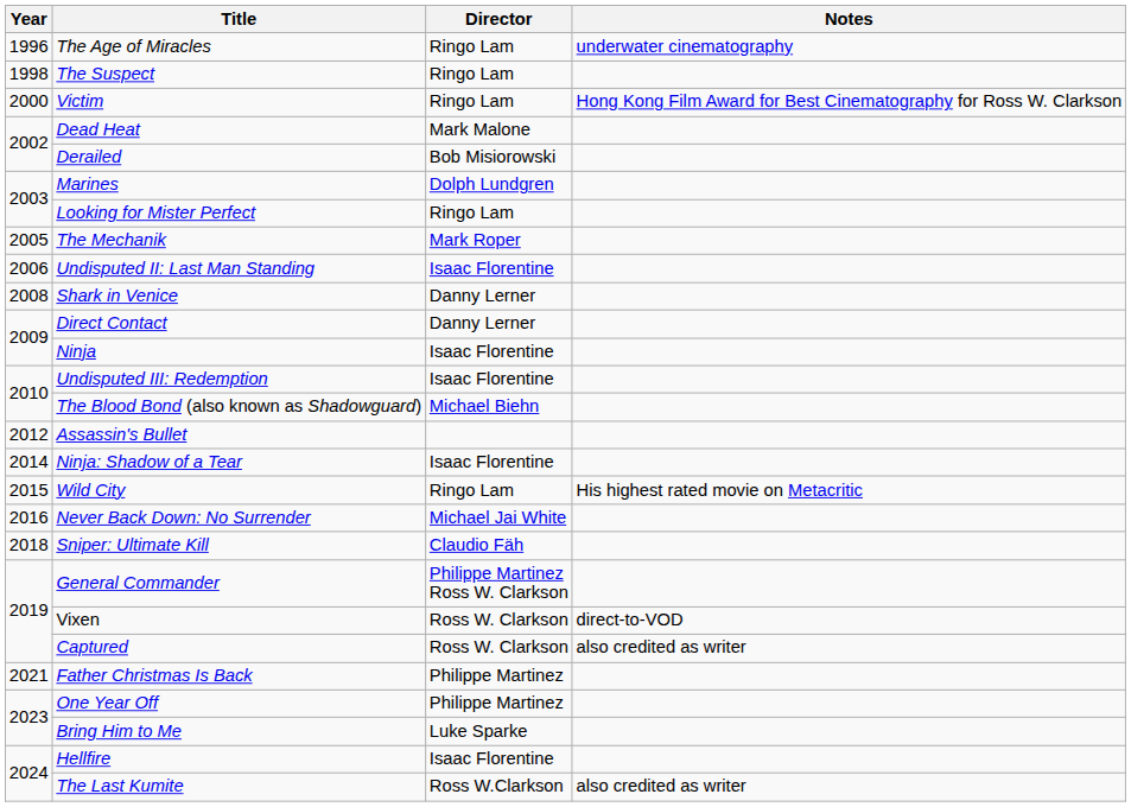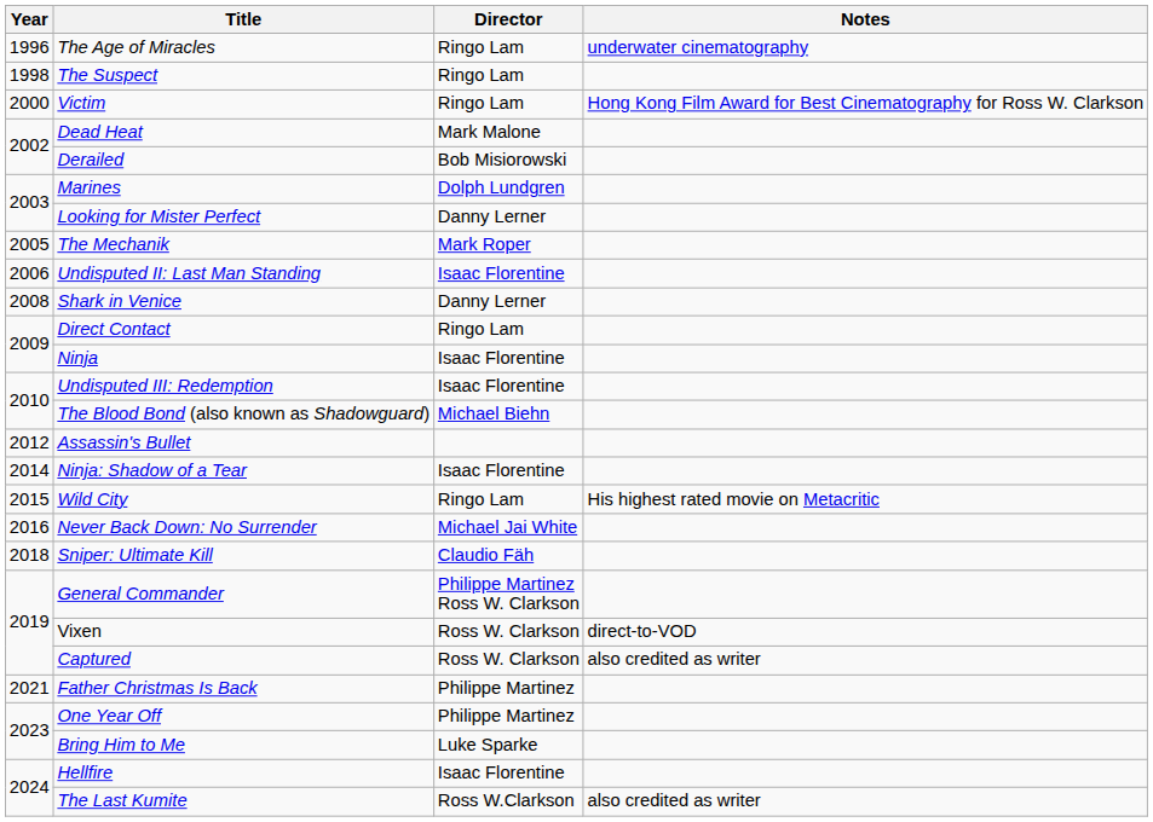Looking for Mister Perfect | Director: Ringo Lam -> Danny Lerner
Direct Contact | Director: Danny Lerner -> Ringo Lam
